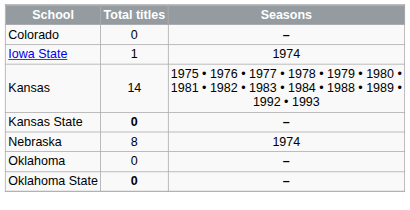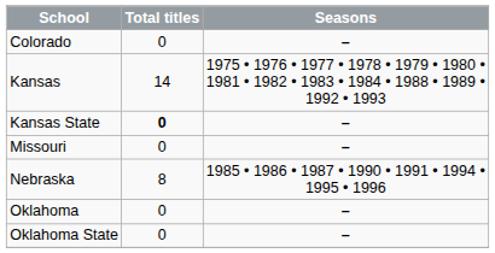- row: Iowa State | 1 | 1974
+ row: Missouri | 0 | –
Nebraska | Seasons: 1974 -> 1985 • 1986 • 1987 • 1990 • 1991 • 1994 • 1995 • 1996
Oklahoma State | Total titles: bold -> normal
